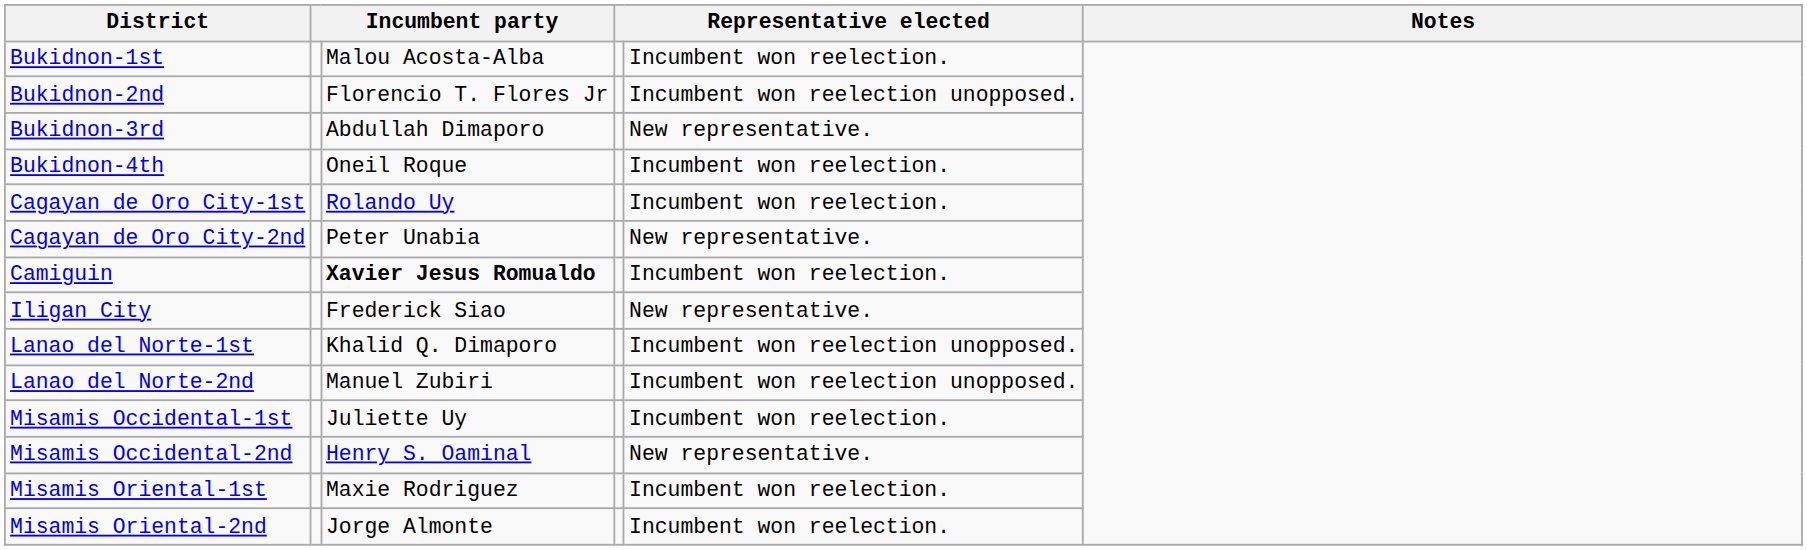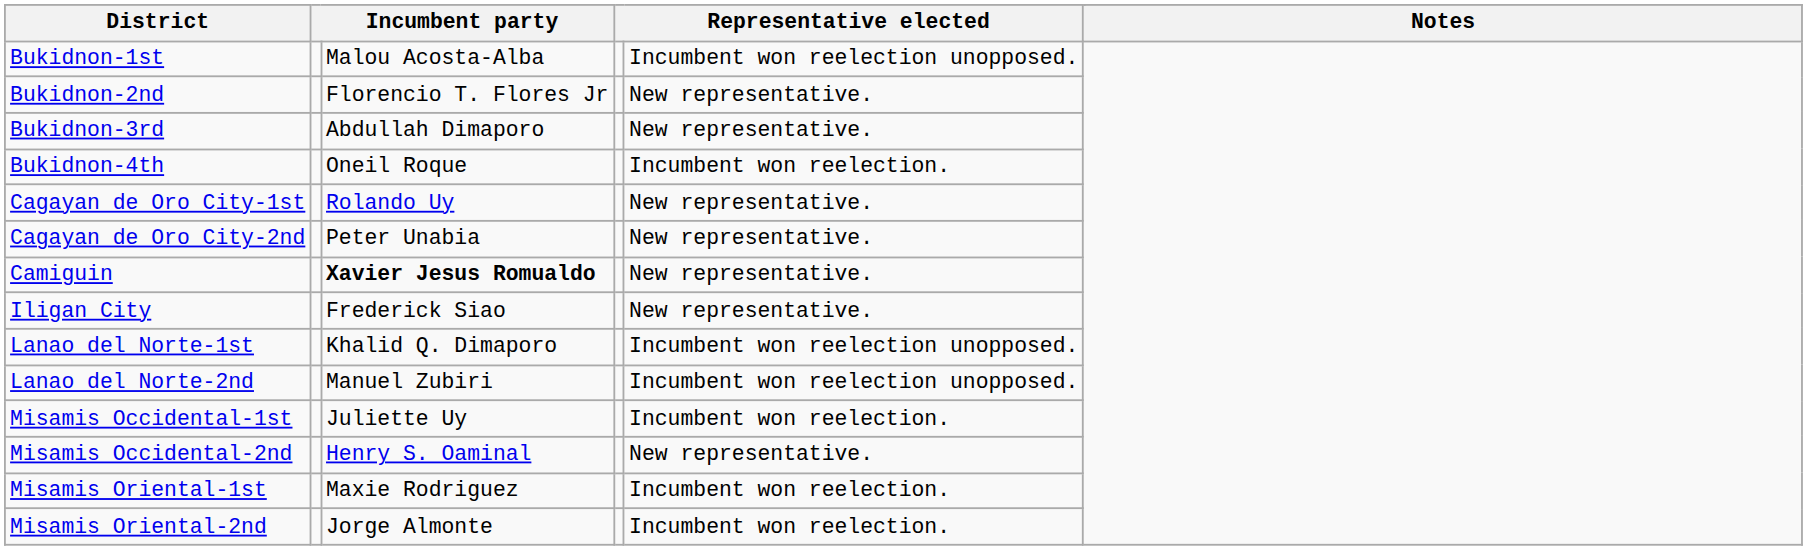Bukidnon-1st | column 5: Incumbent won reelection. -> Incumbent won reelection unopposed.
Bukidnon-2nd | column 5: Incumbent won reelection unopposed. -> New representative.
Cagayan de Oro City-1st | column 5: Incumbent won reelection. -> New representative.
Camiguin | column 5: Incumbent won reelection. -> New representative.
